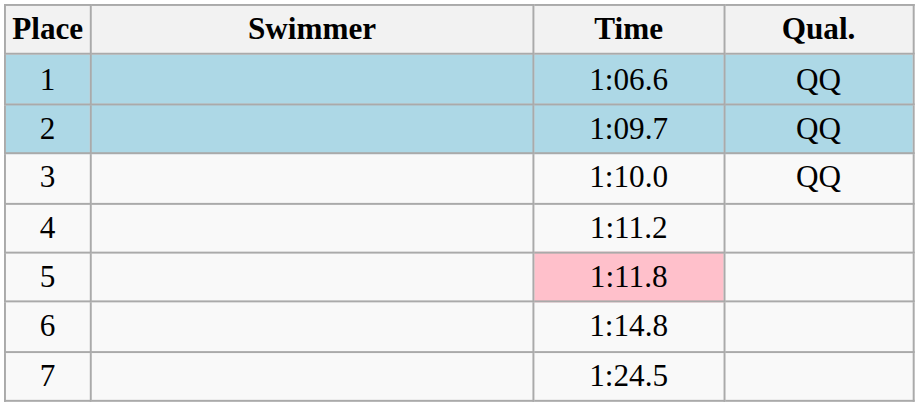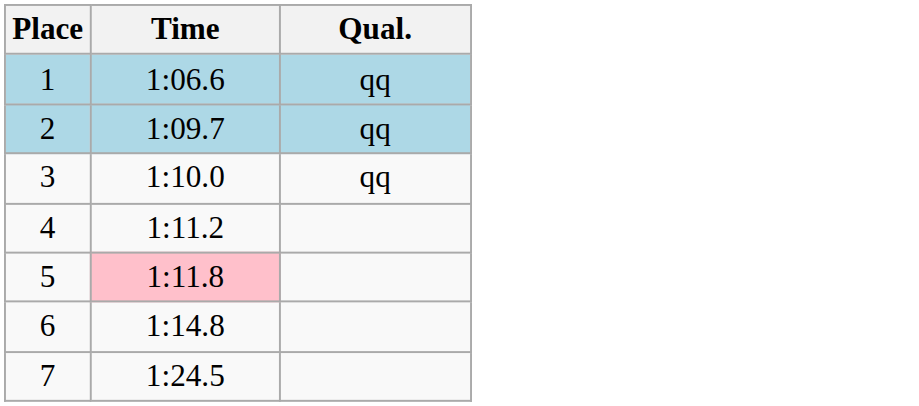- column: Swimmer
1 | Qual.: QQ -> qq
2 | Qual.: QQ -> qq
3 | Qual.: QQ -> qq
